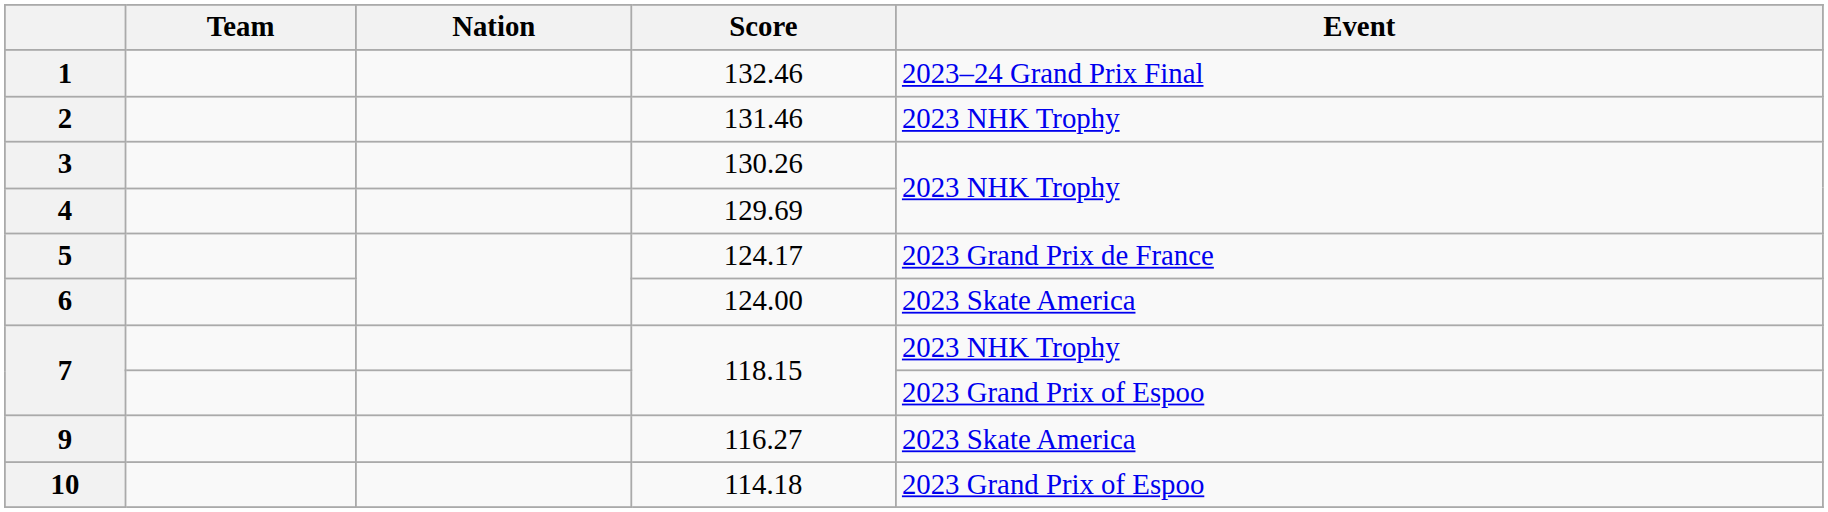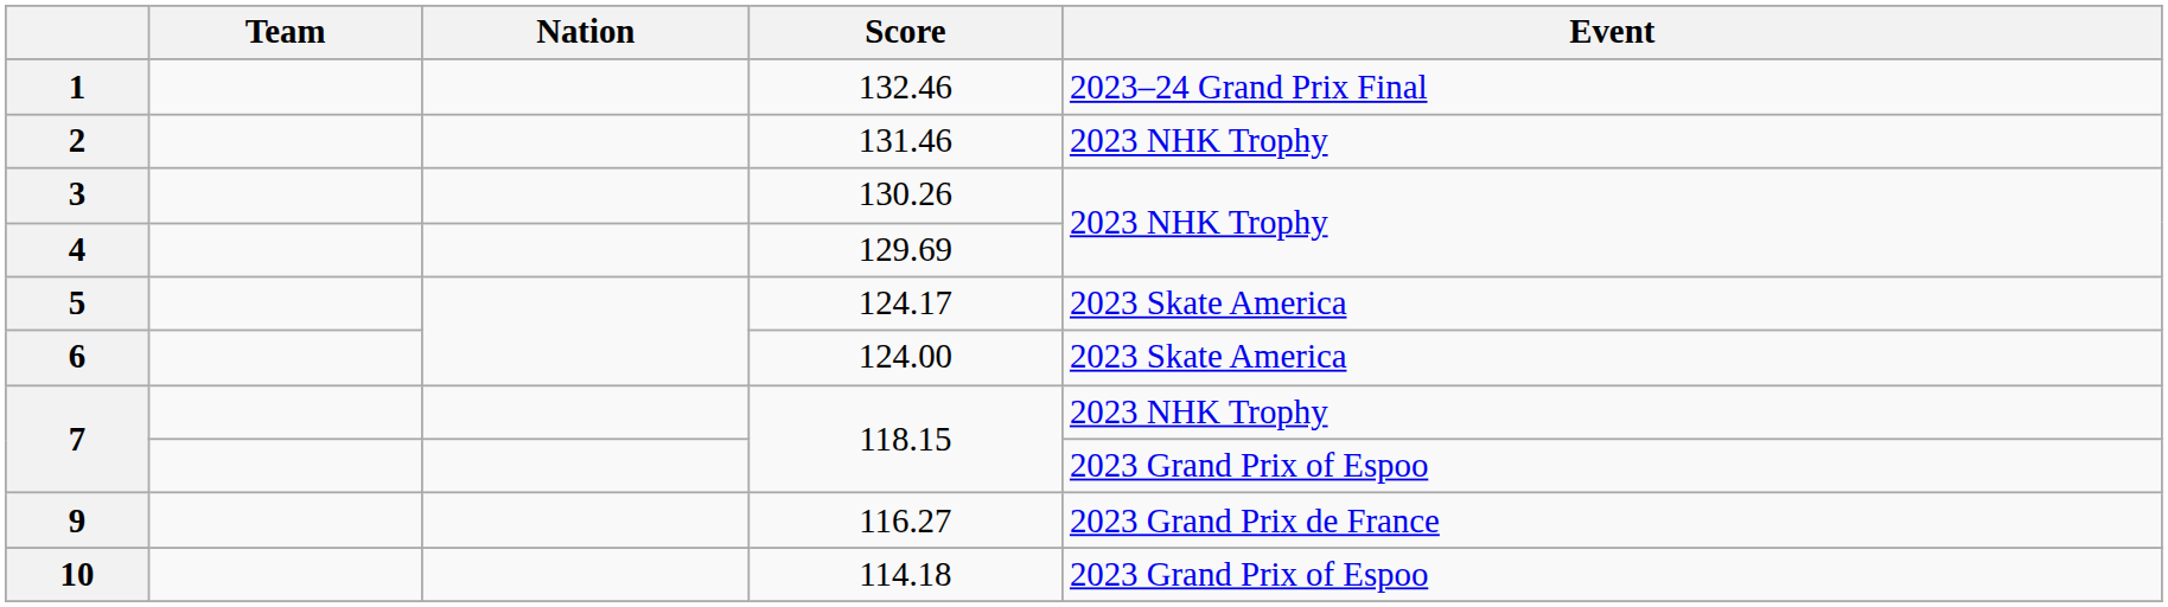5 | Event: 2023 Grand Prix de France -> 2023 Skate America
9 | Event: 2023 Skate America -> 2023 Grand Prix de France
